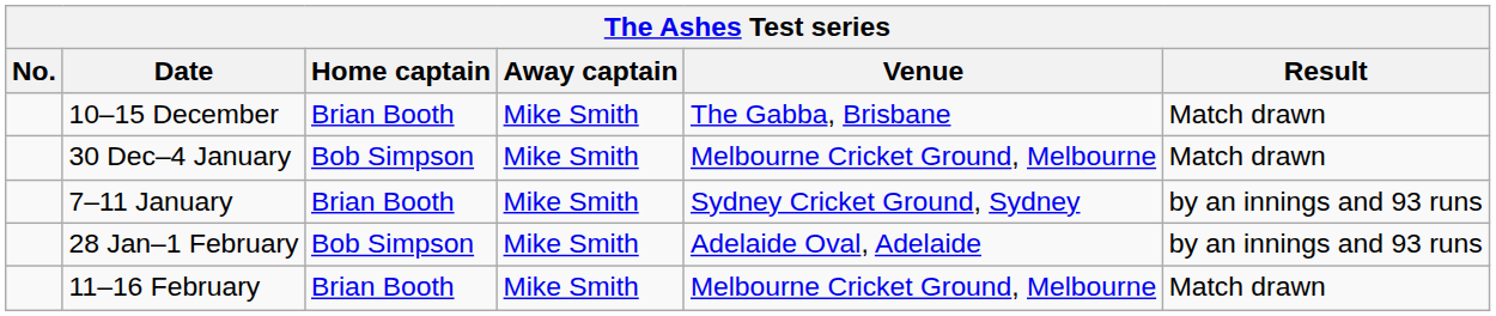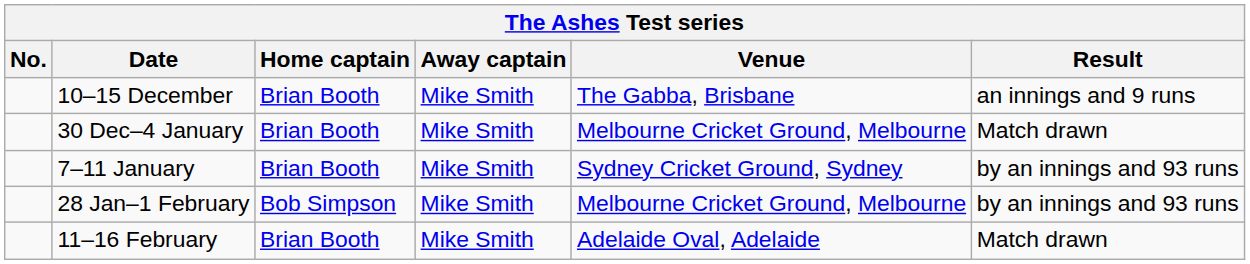10–15 December | Result: Match drawn -> an innings and 9 runs
30 Dec–4 January | Home captain: Bob Simpson -> Brian Booth
28 Jan–1 February | Venue: Adelaide Oval, Adelaide -> Melbourne Cricket Ground, Melbourne
11–16 February | Venue: Melbourne Cricket Ground, Melbourne -> Adelaide Oval, Adelaide
